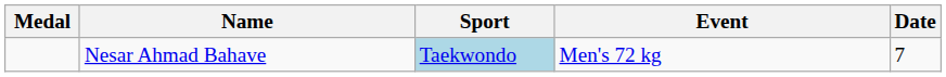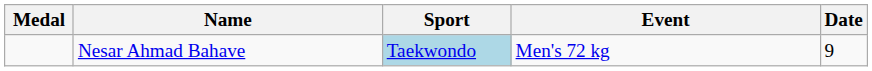Nesar Ahmad Bahave | Date: 7 -> 9
